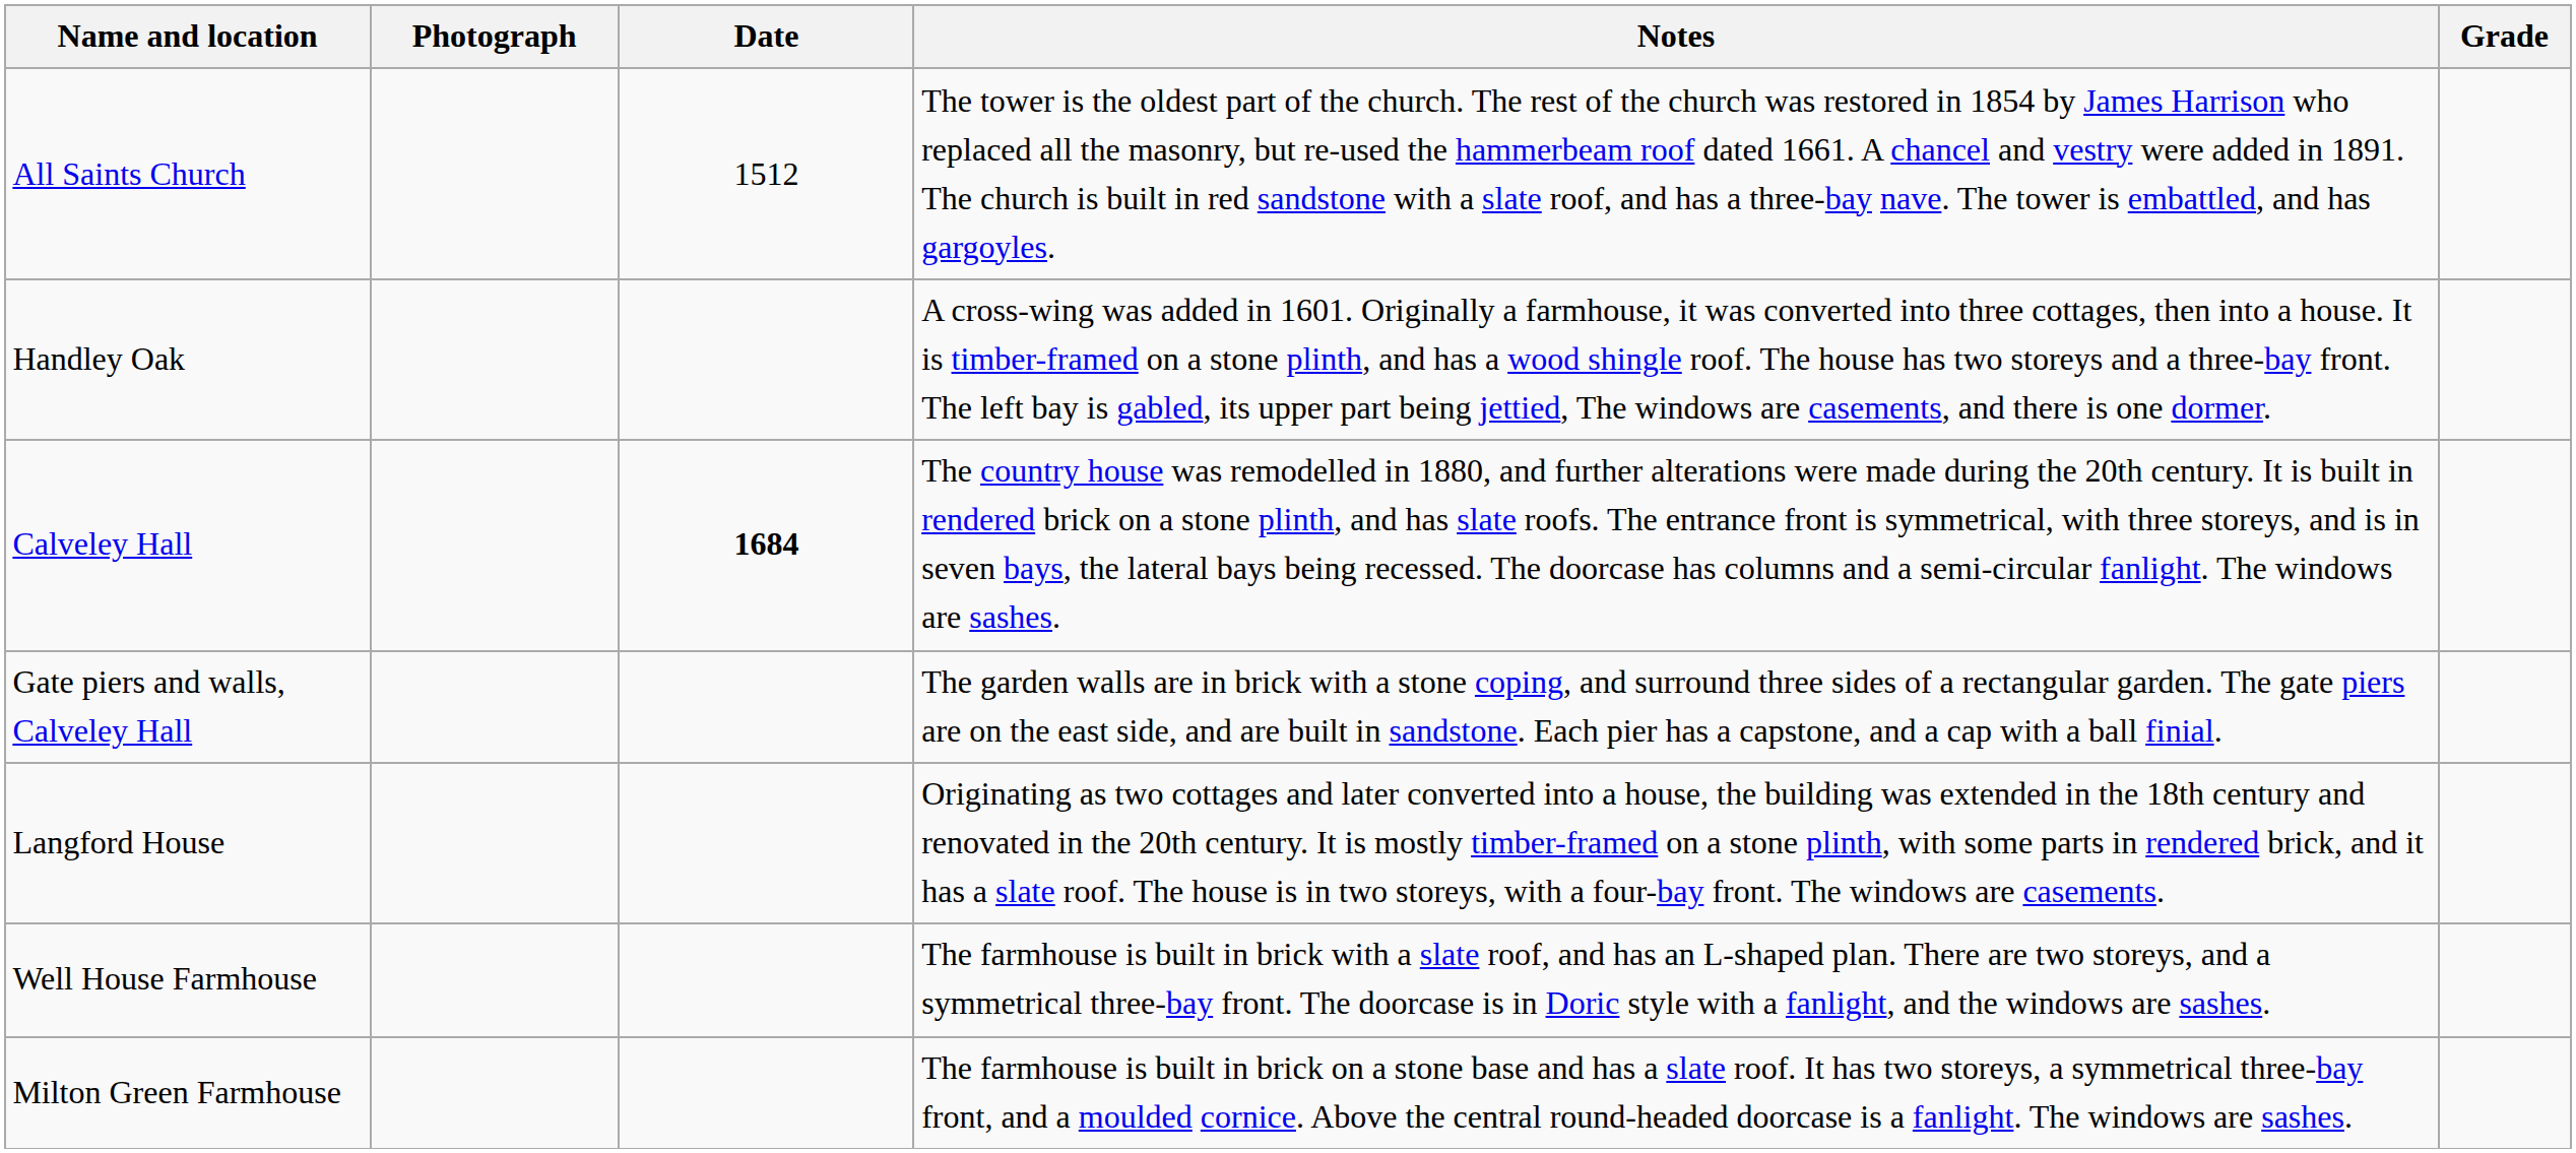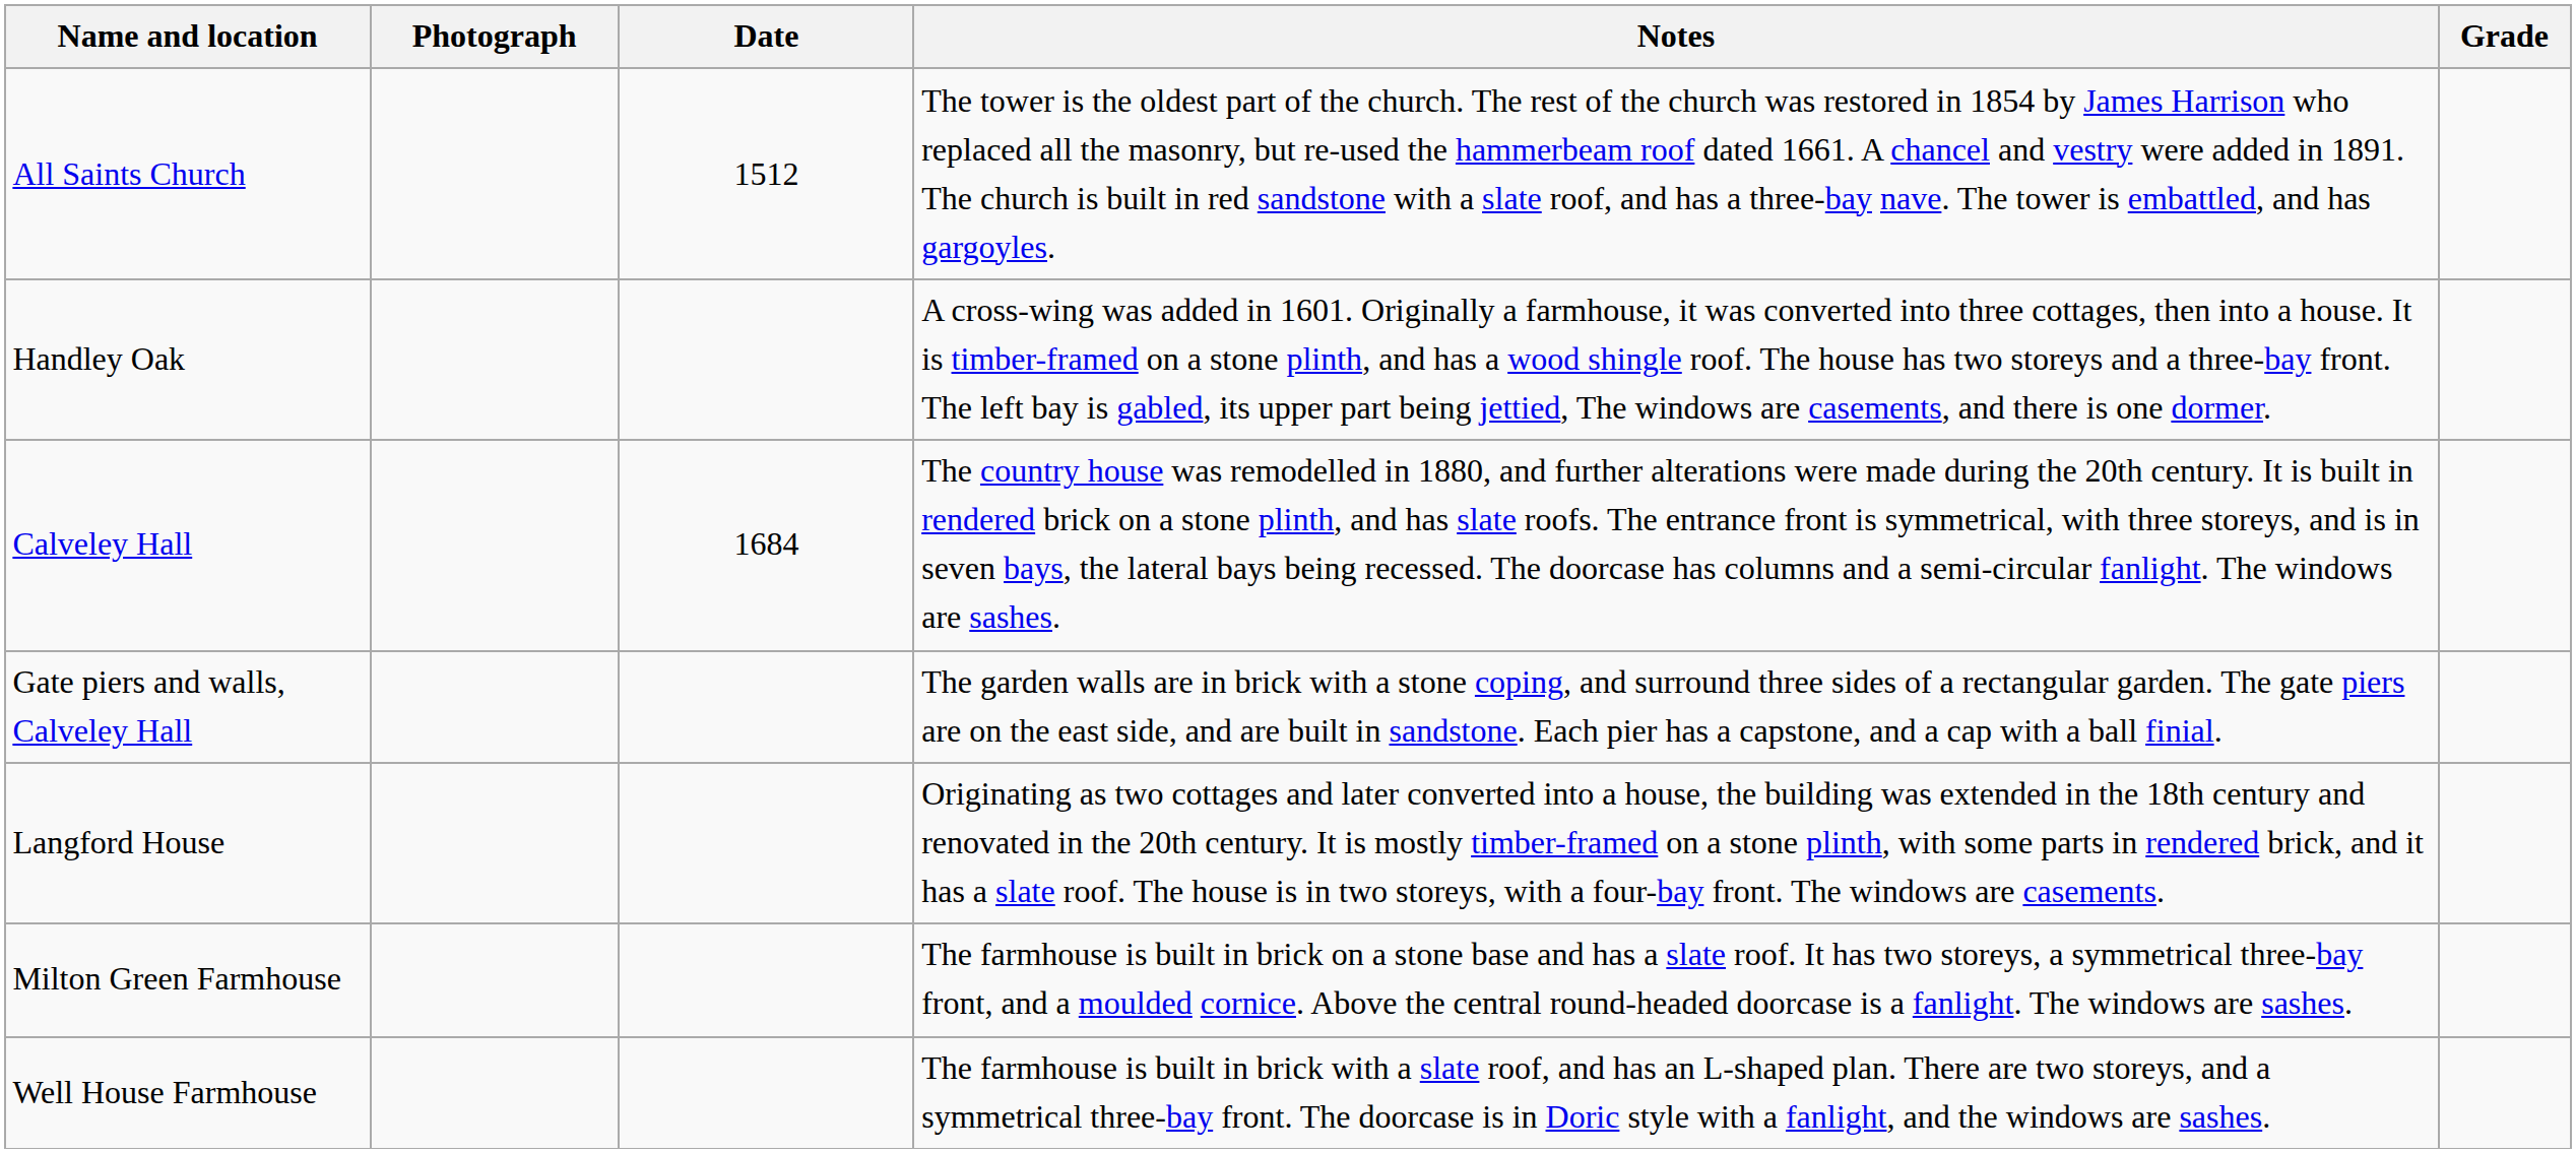Calveley Hall | Date: bold -> normal
rows swapped: Milton Green Farmhouse <-> Well House Farmhouse
